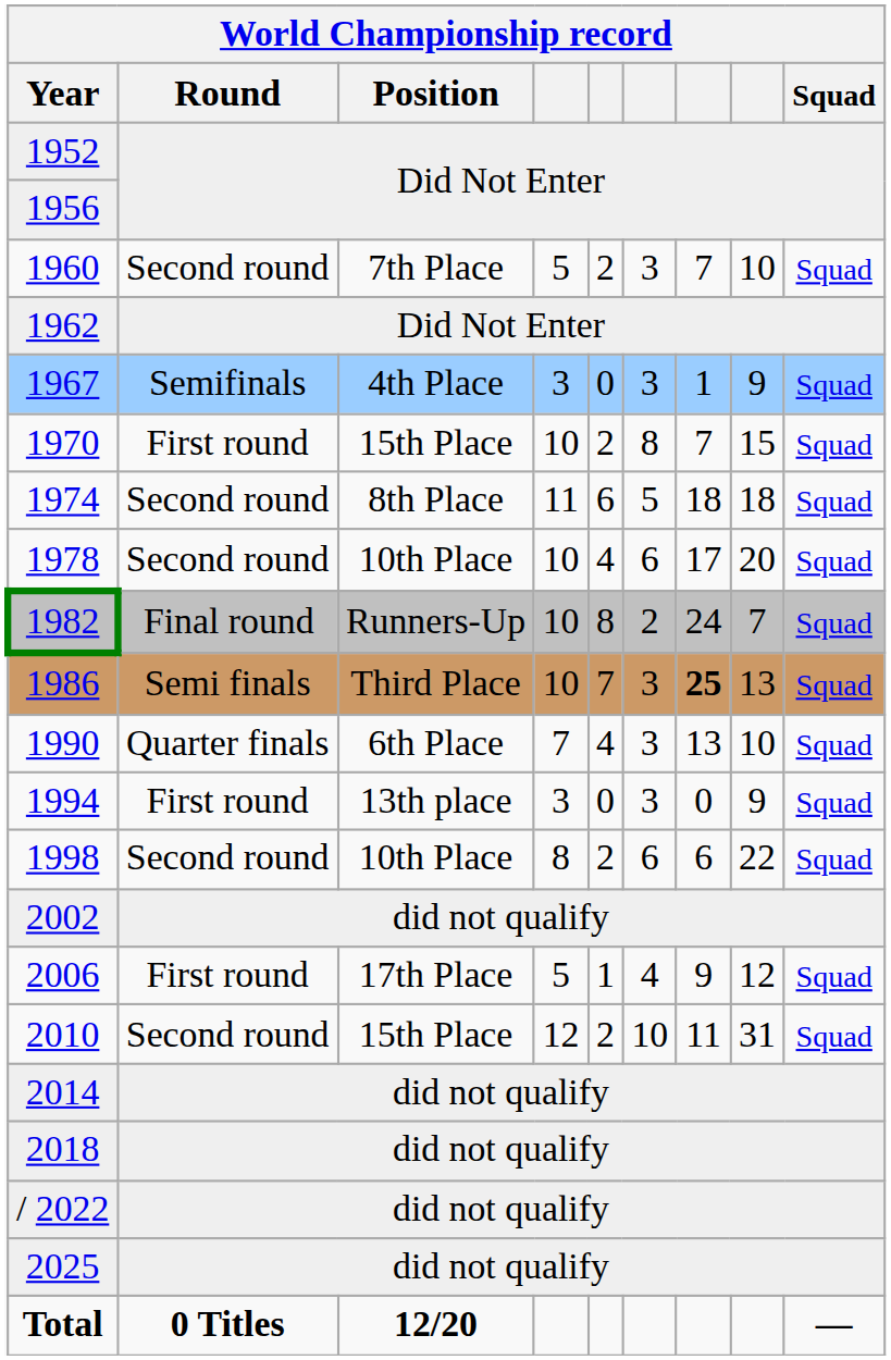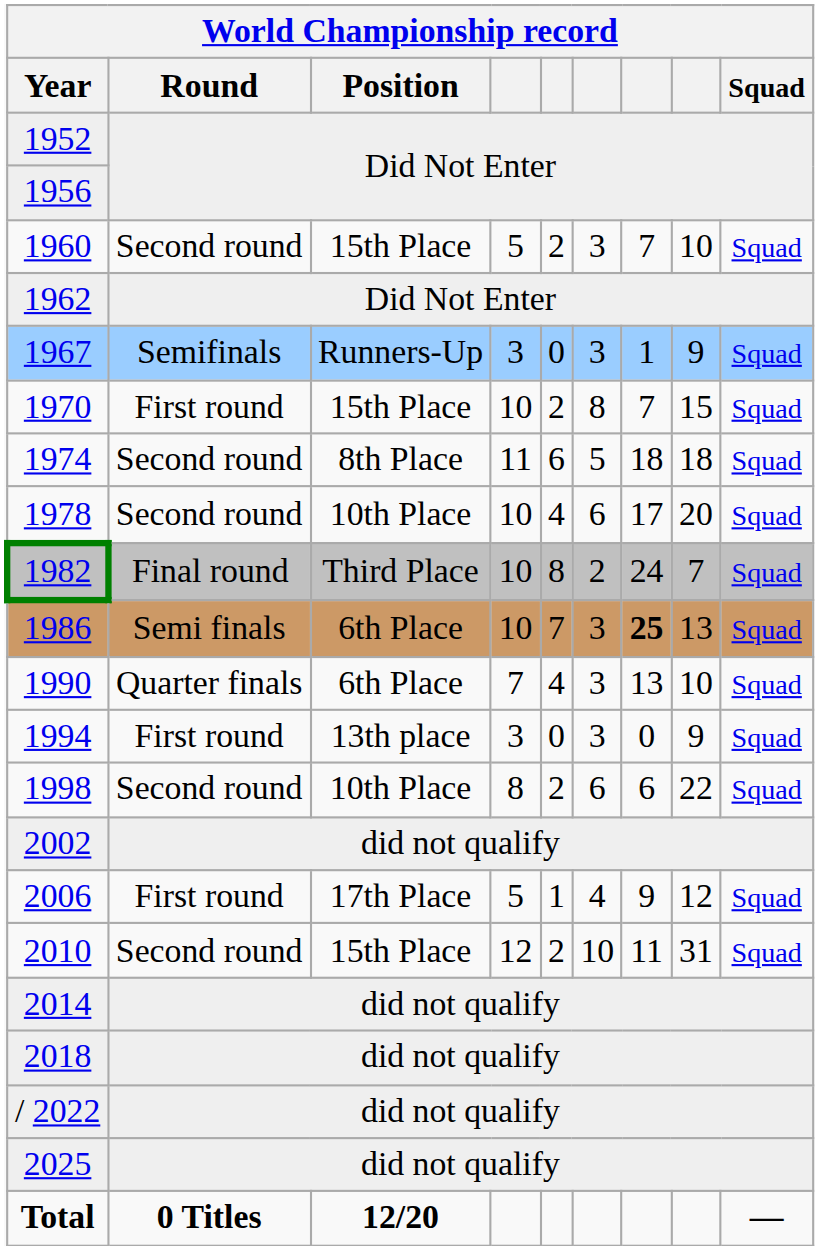1960 | Position: 7th Place -> 15th Place
1967 | Position: 4th Place -> Runners-Up
1982 | Position: Runners-Up -> Third Place
1986 | Position: Third Place -> 6th Place
